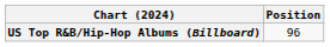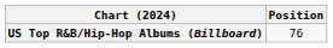US Top R&B/Hip-Hop Albums (Billboard) | Position: 96 -> 76
